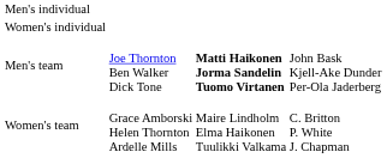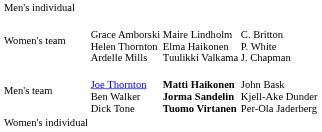rows swapped: Women's individual <-> Women's team
